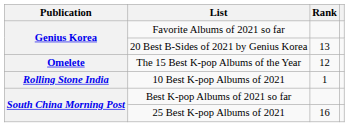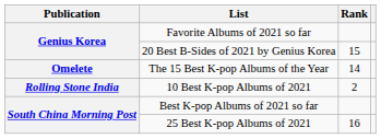20 Best B-Sides of 2021 by Genius Korea | Rank: 13 -> 15
The 15 Best K-pop Albums of the Year | Rank: 12 -> 14
10 Best K-pop Albums of 2021 | Rank: 1 -> 2
